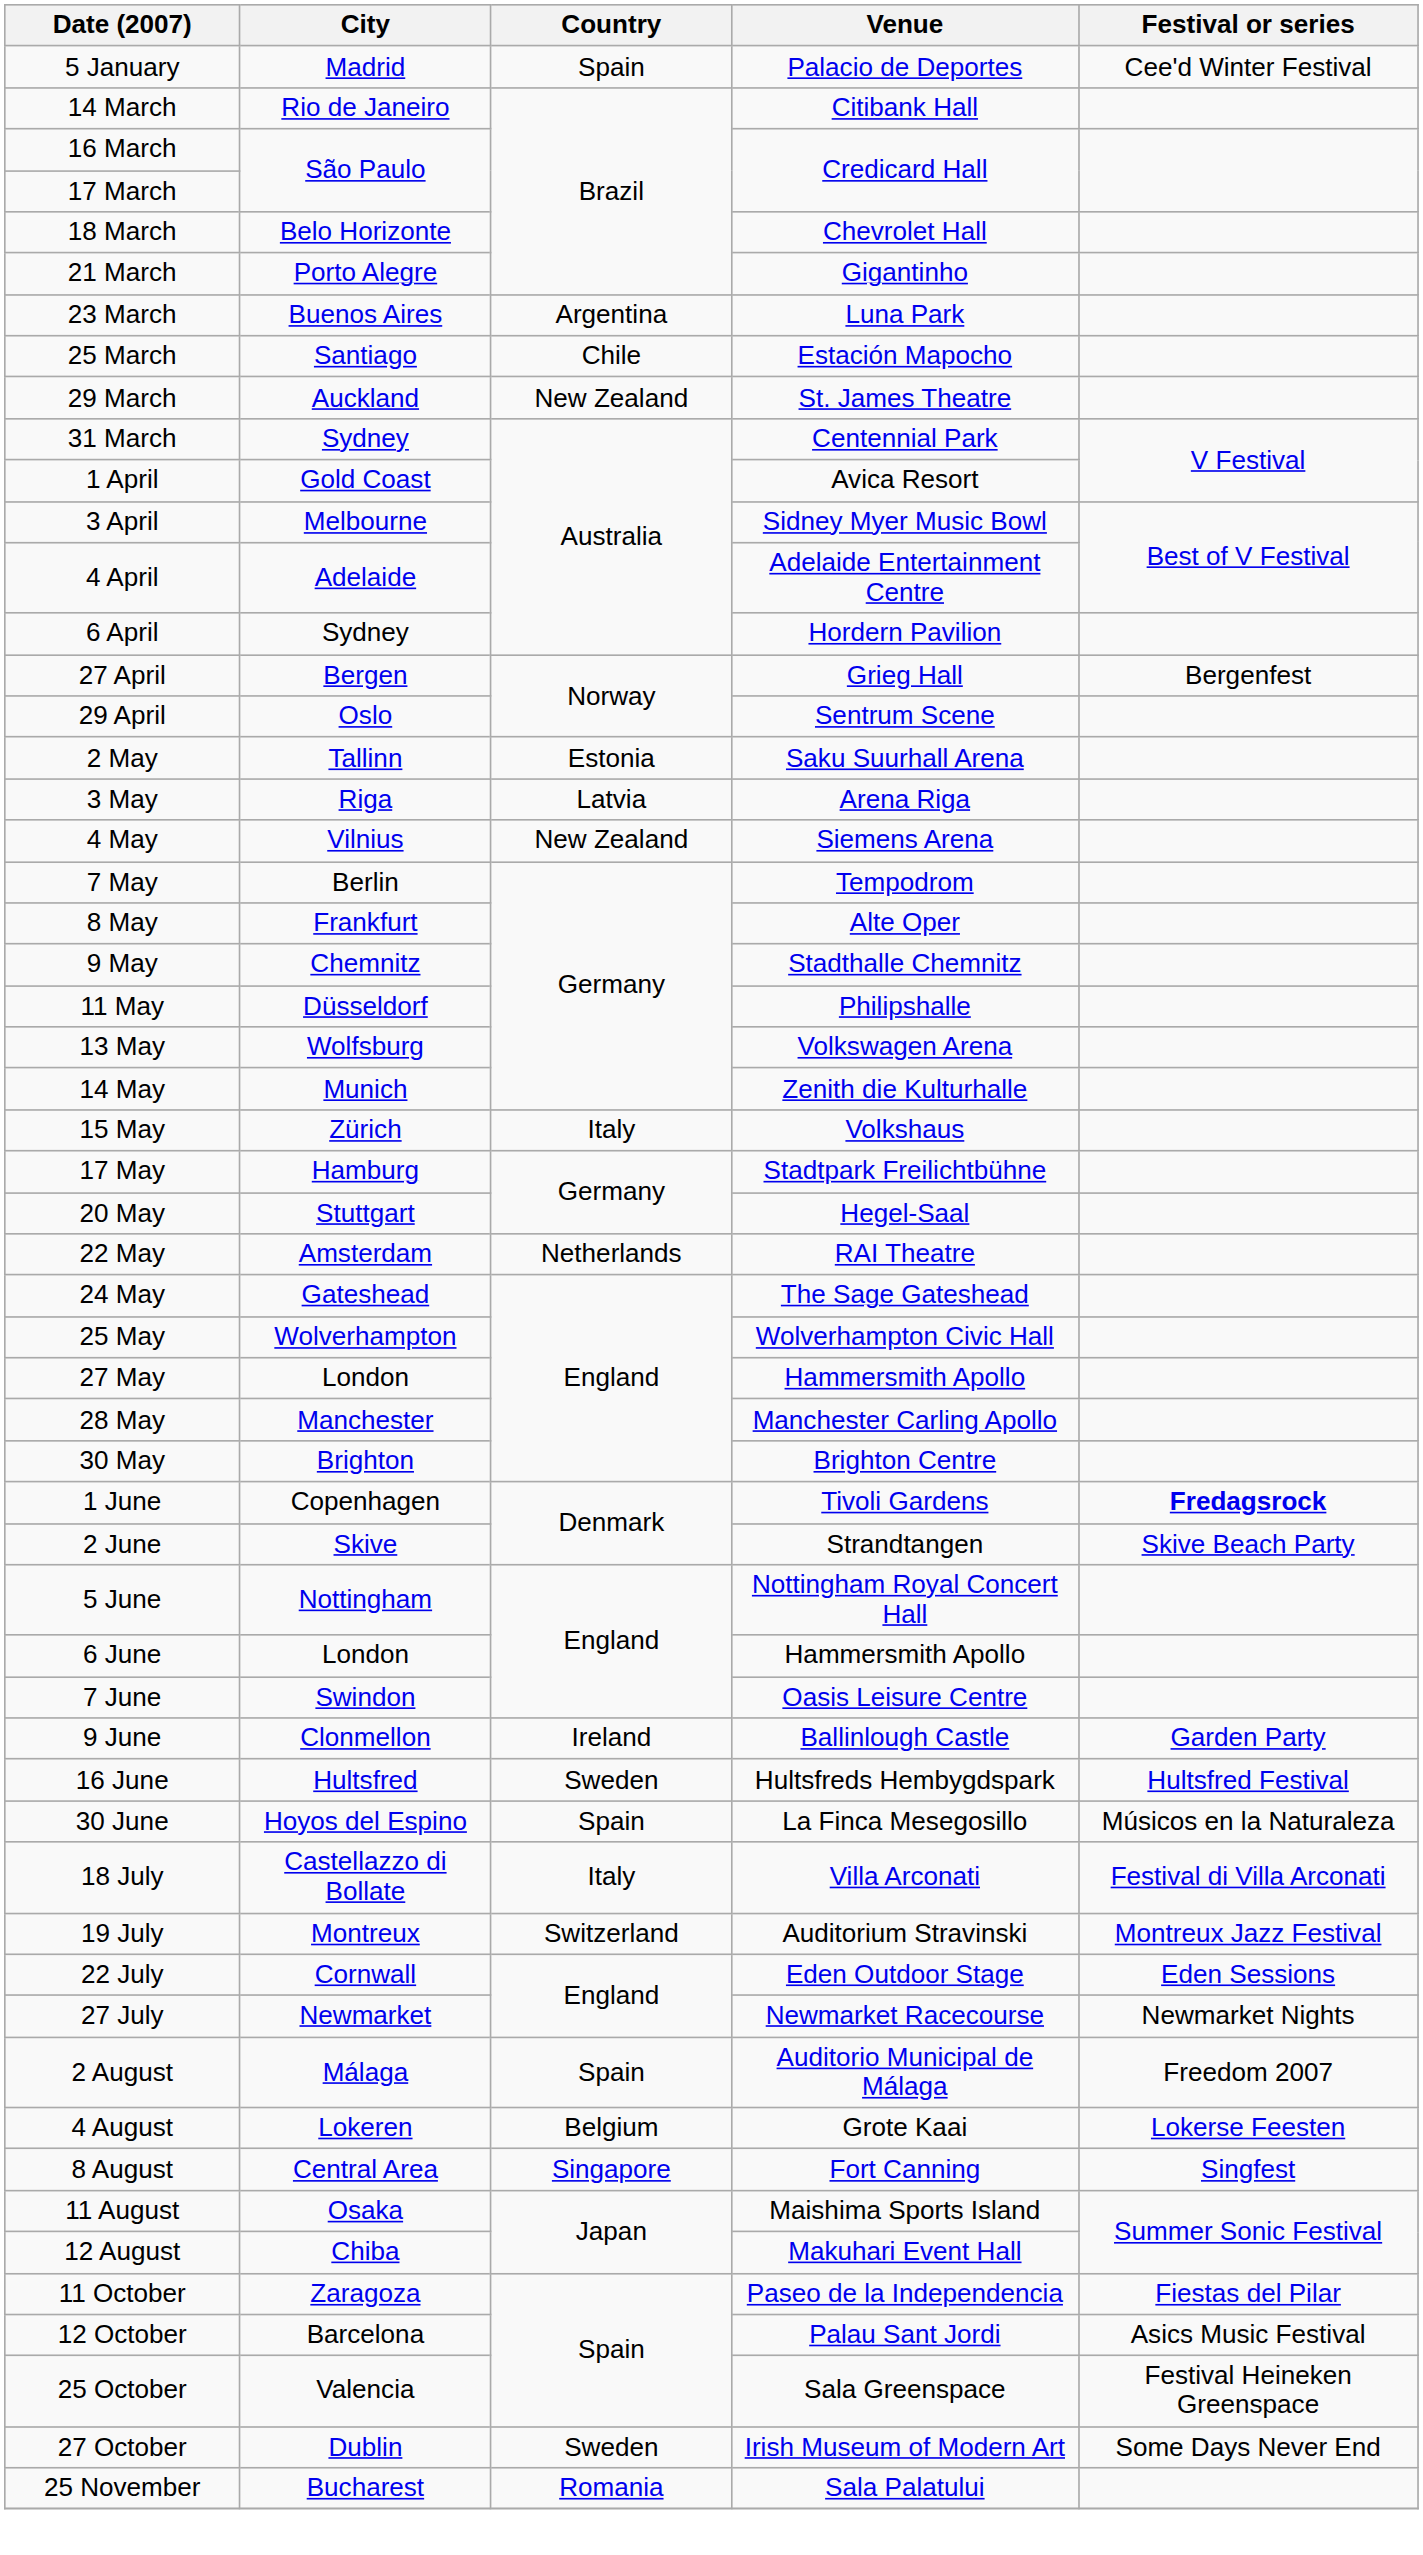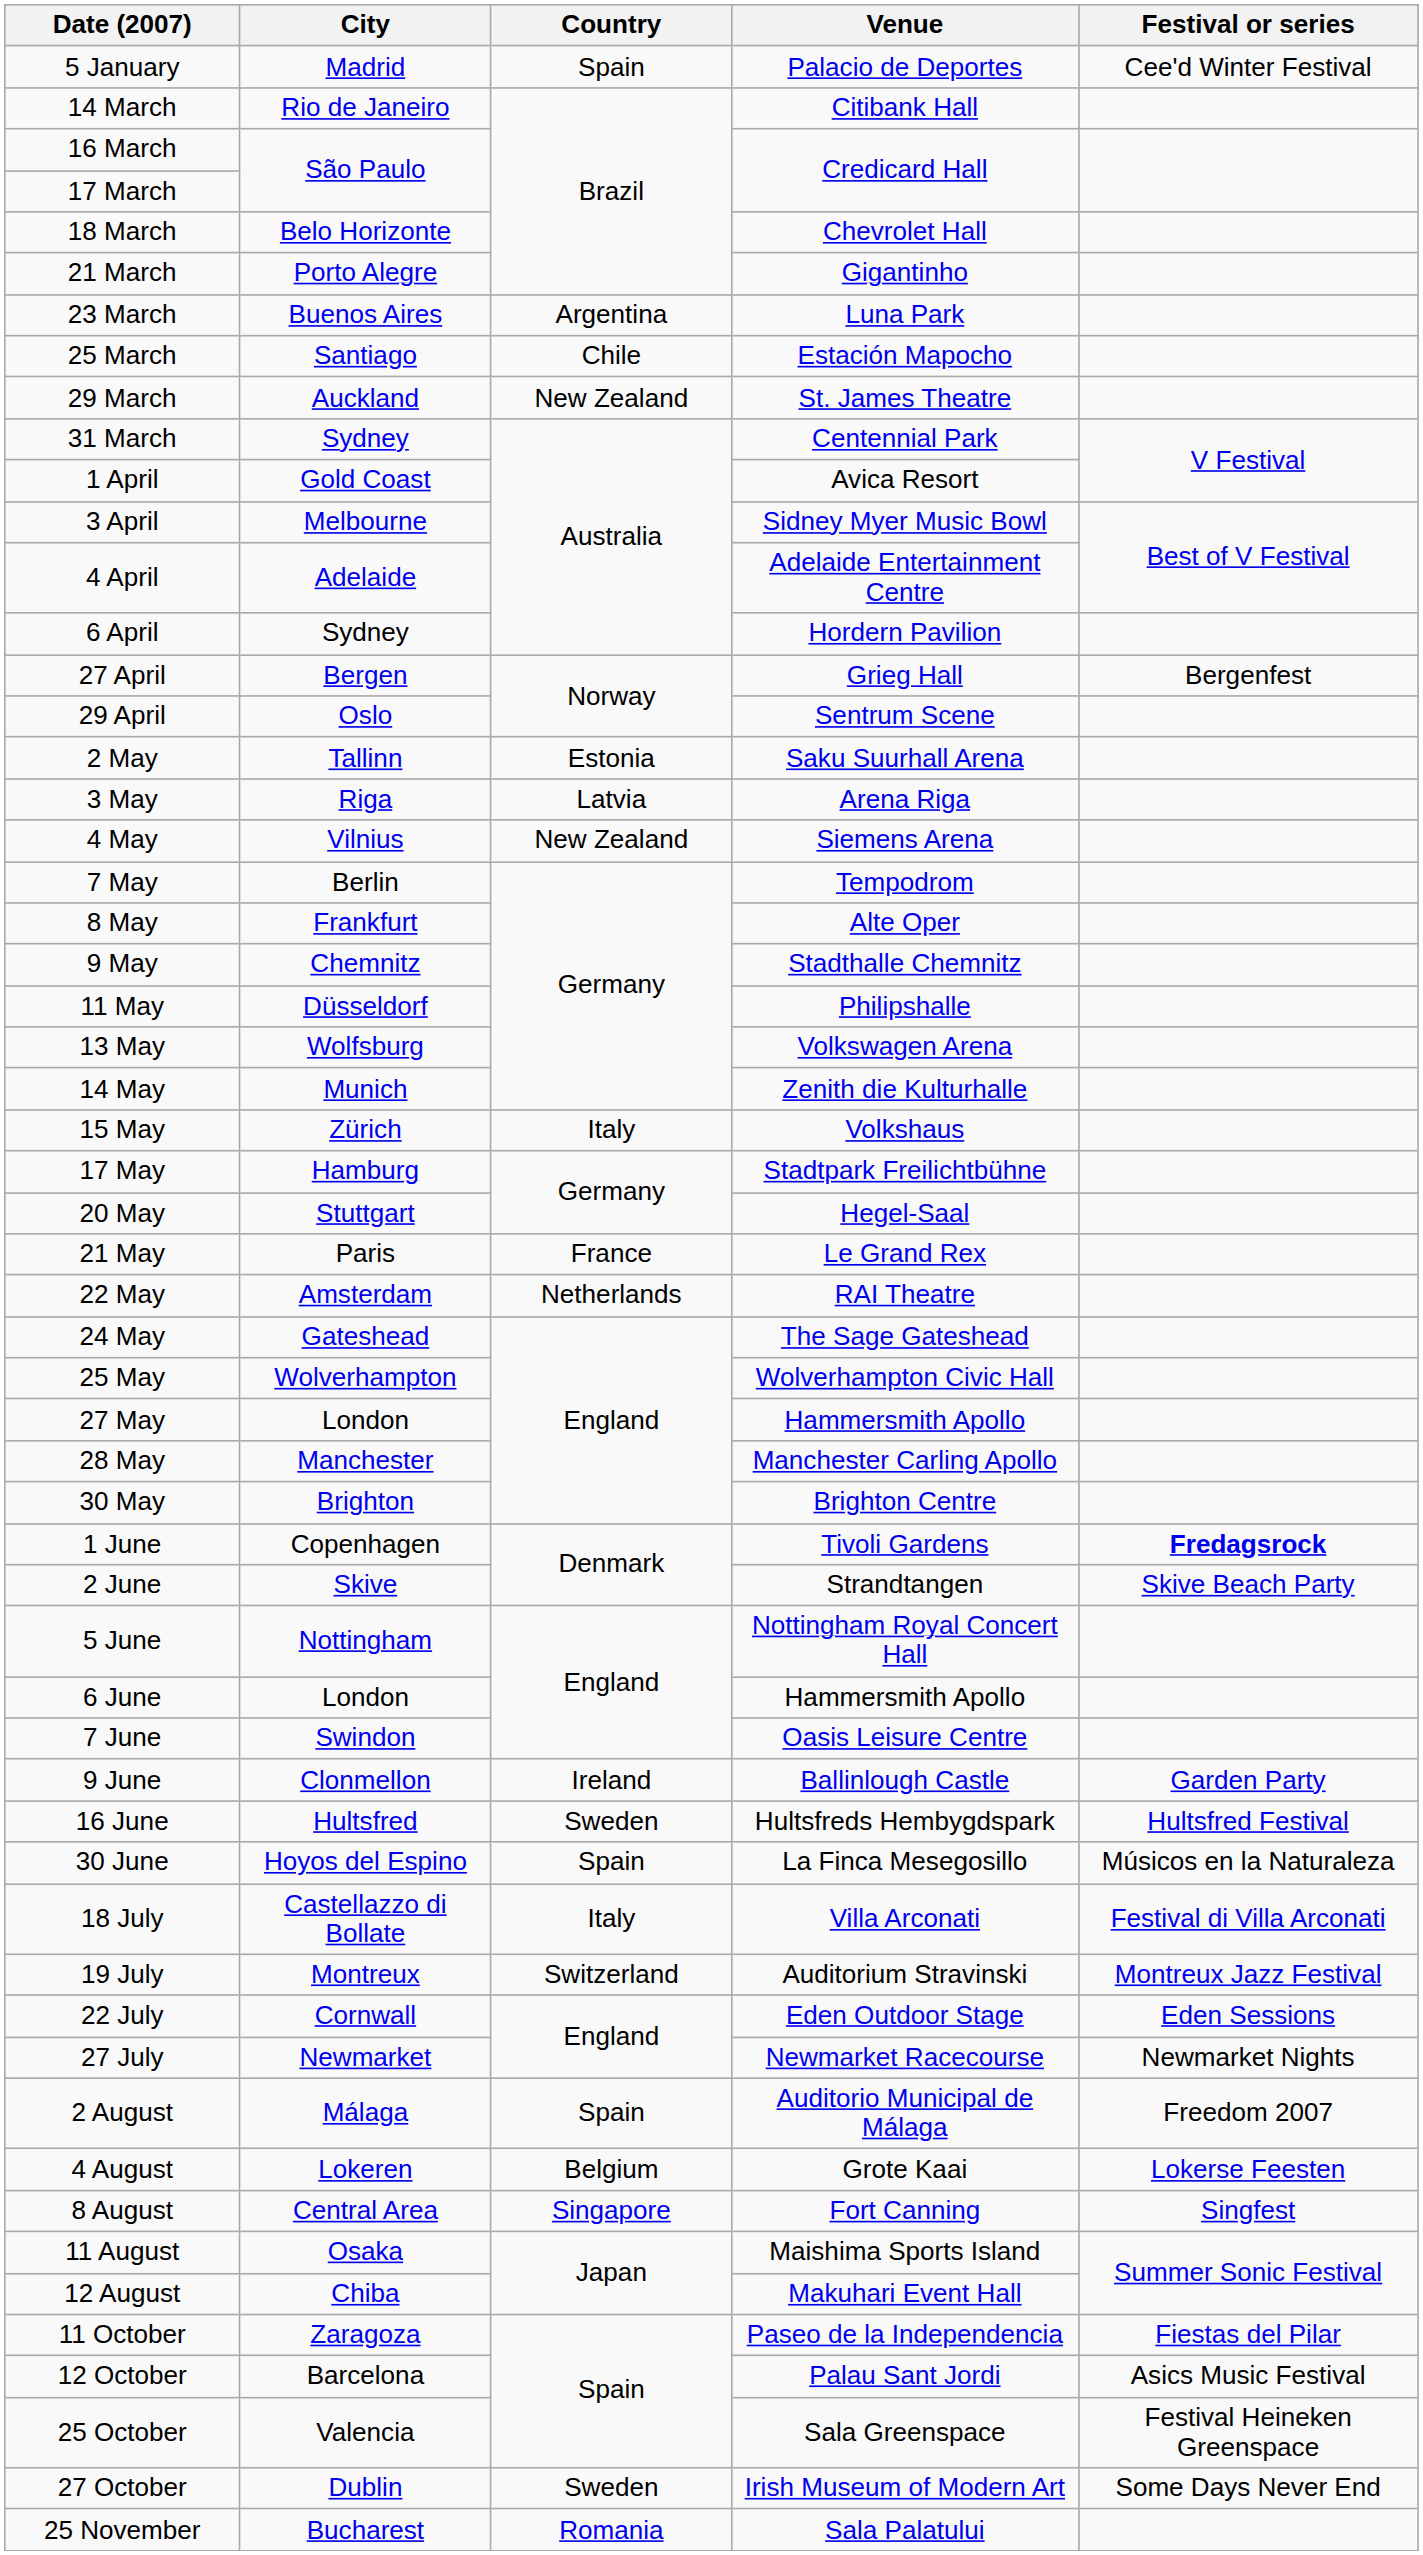+ row: 21 May | Paris | France | Le Grand Rex
